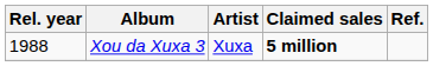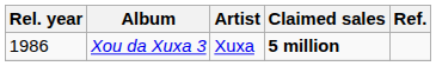Xou da Xuxa 3 | Rel. year: 1988 -> 1986
